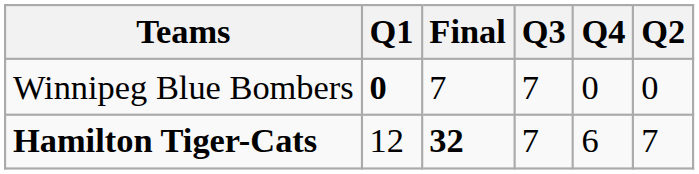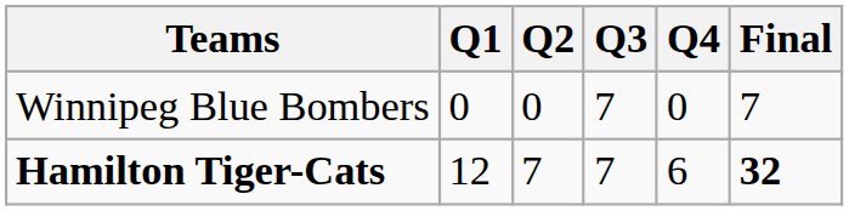columns swapped: Q2 <-> Final
Winnipeg Blue Bombers | Q1: bold -> normal
